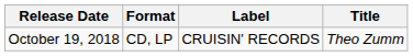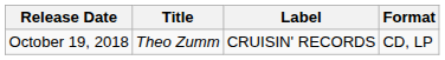columns swapped: Title <-> Format
